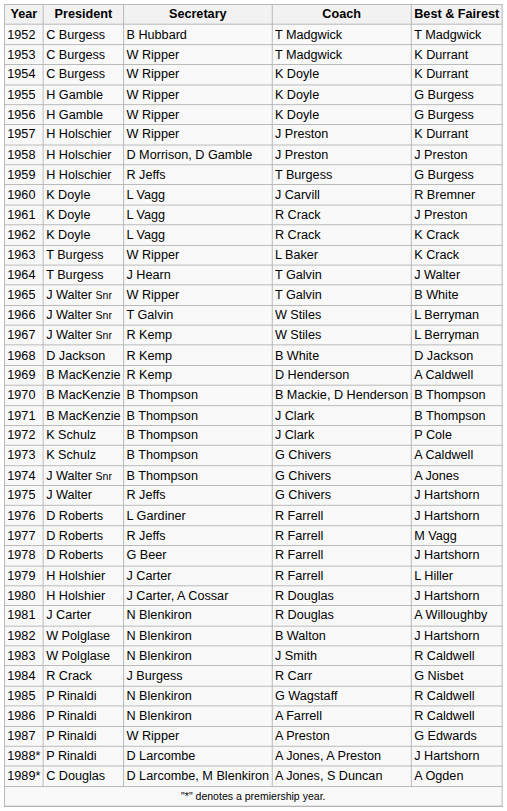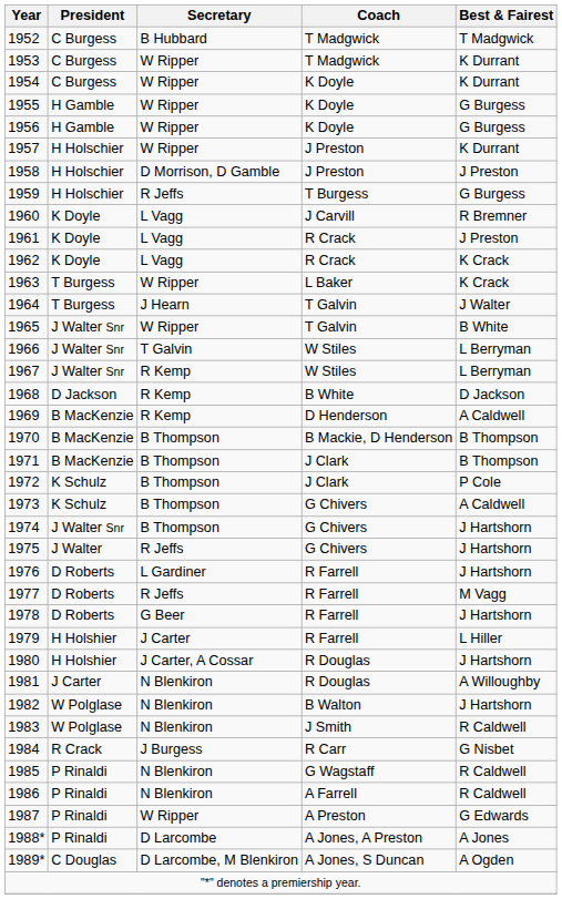1974 | Best & Fairest: A Jones -> J Hartshorn
1988* | Best & Fairest: J Hartshorn -> A Jones
